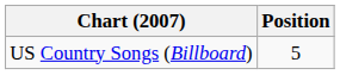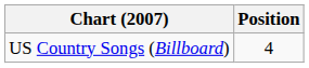US Country Songs (Billboard) | Position: 5 -> 4
